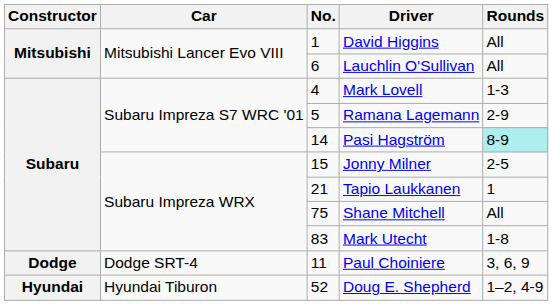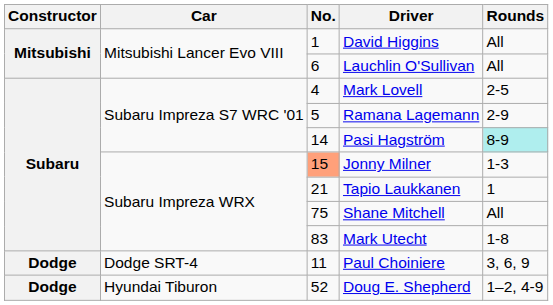Mark Lovell | Rounds: 1-3 -> 2-5
Jonny Milner | No.: no background -> lightsalmon background
Jonny Milner | Rounds: 2-5 -> 1-3
Doug E. Shepherd | Constructor: Hyundai -> Dodge
